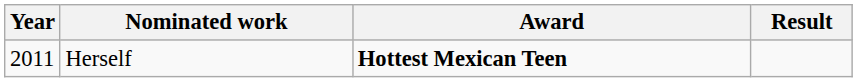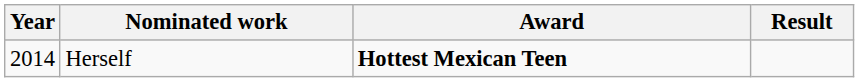Herself | Year: 2011 -> 2014
